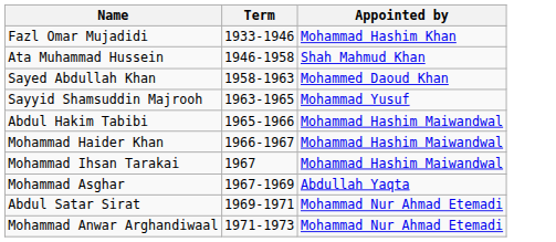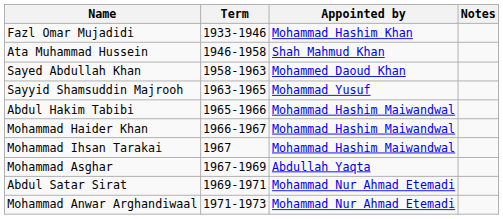+ column: Notes
